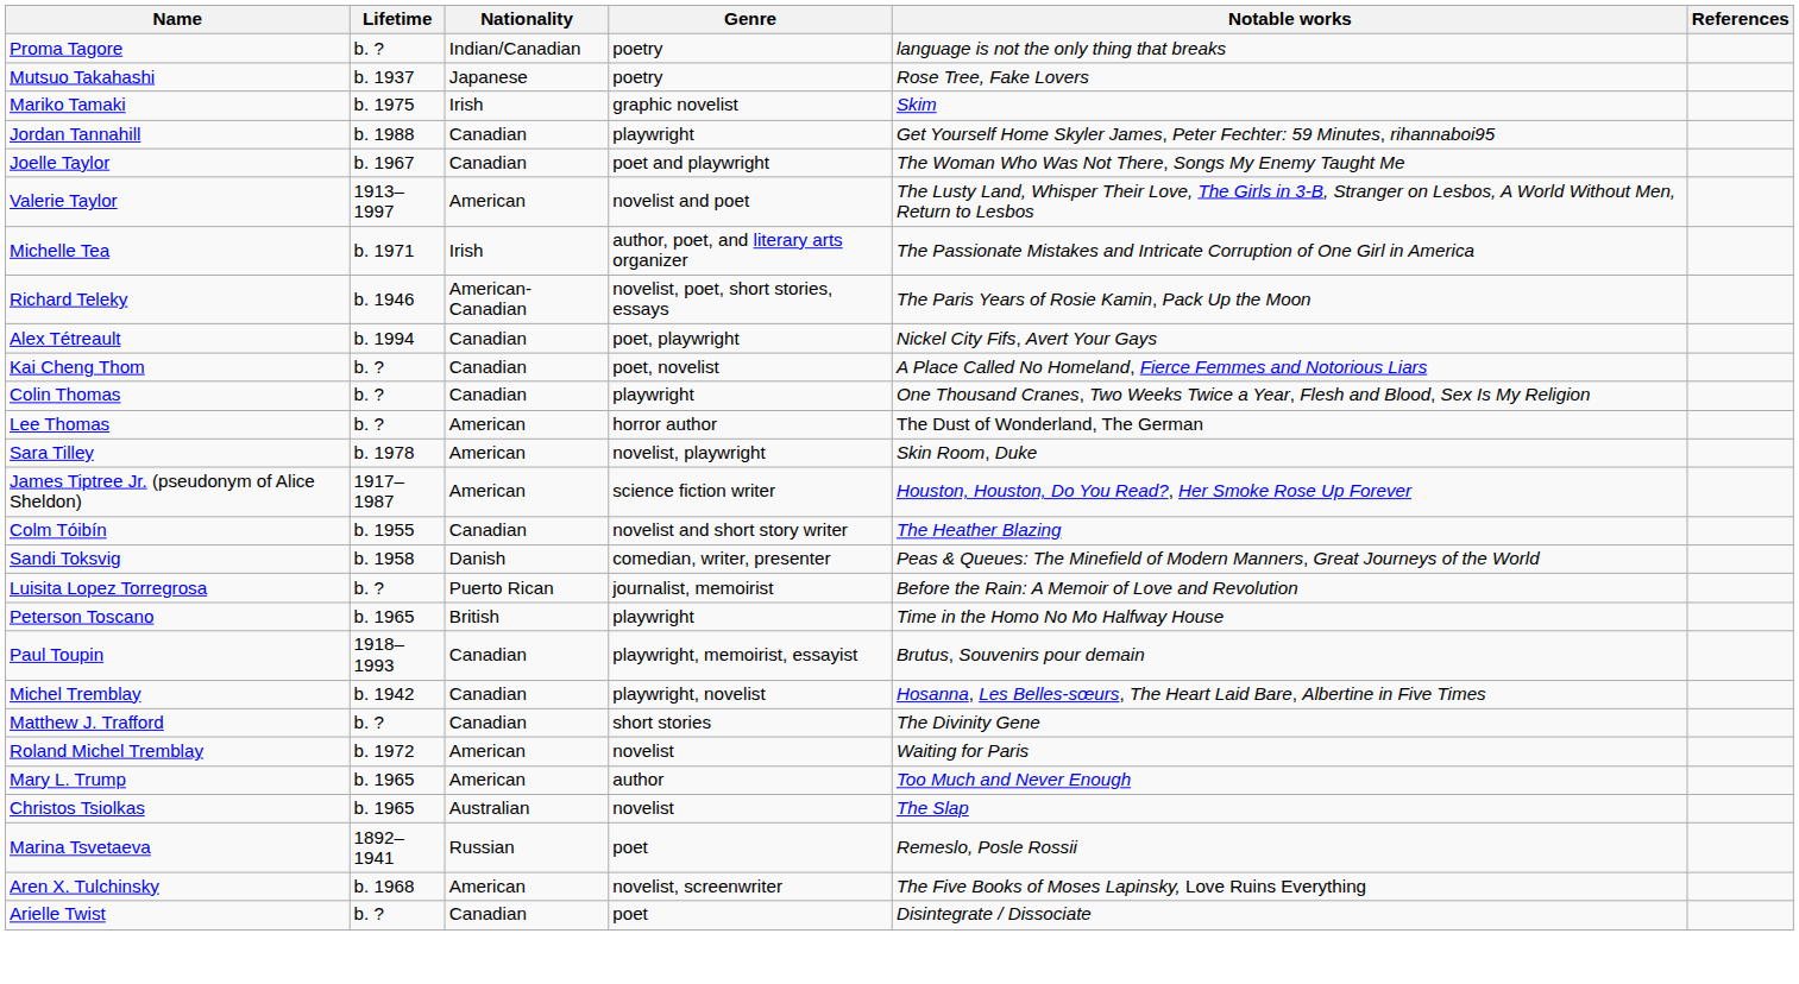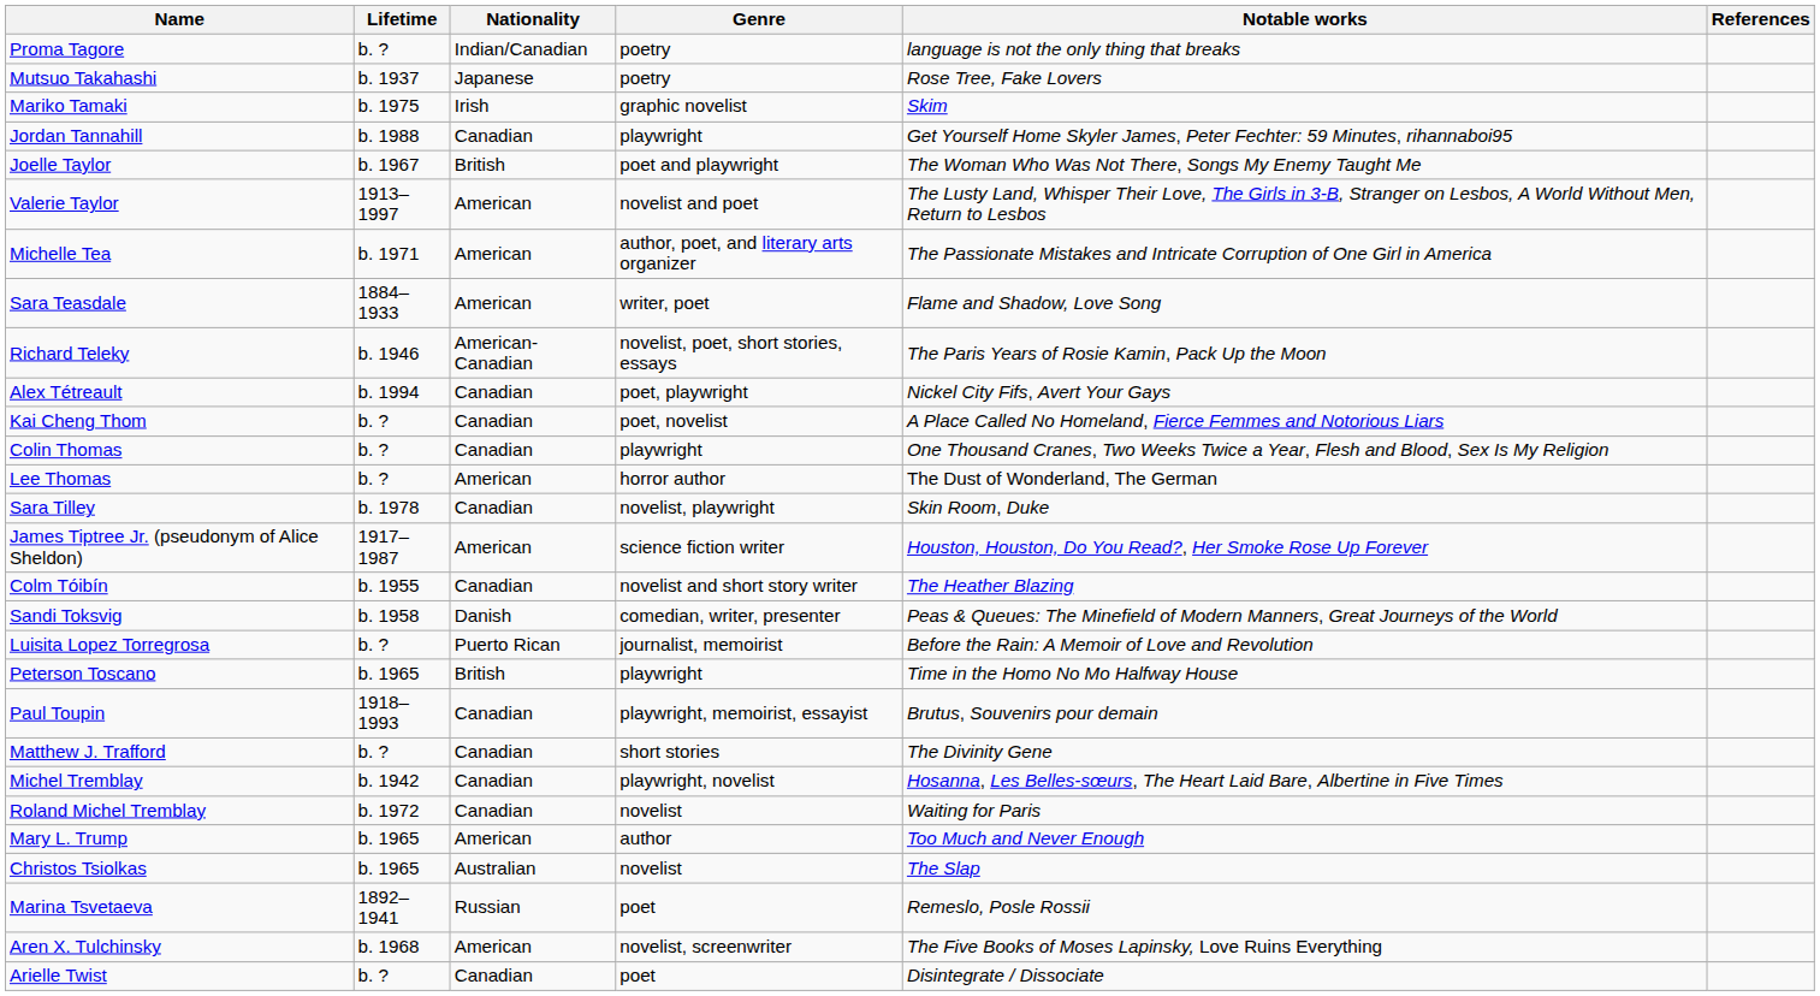Joelle Taylor | Nationality: Canadian -> British
Michelle Tea | Nationality: Irish -> American
+ row: Sara Teasdale | 1884–1933 | American | writer, poet | Flame and Shadow, Love Song
Sara Tilley | Nationality: American -> Canadian
rows swapped: Matthew J. Trafford <-> Michel Tremblay
Roland Michel Tremblay | Nationality: American -> Canadian
